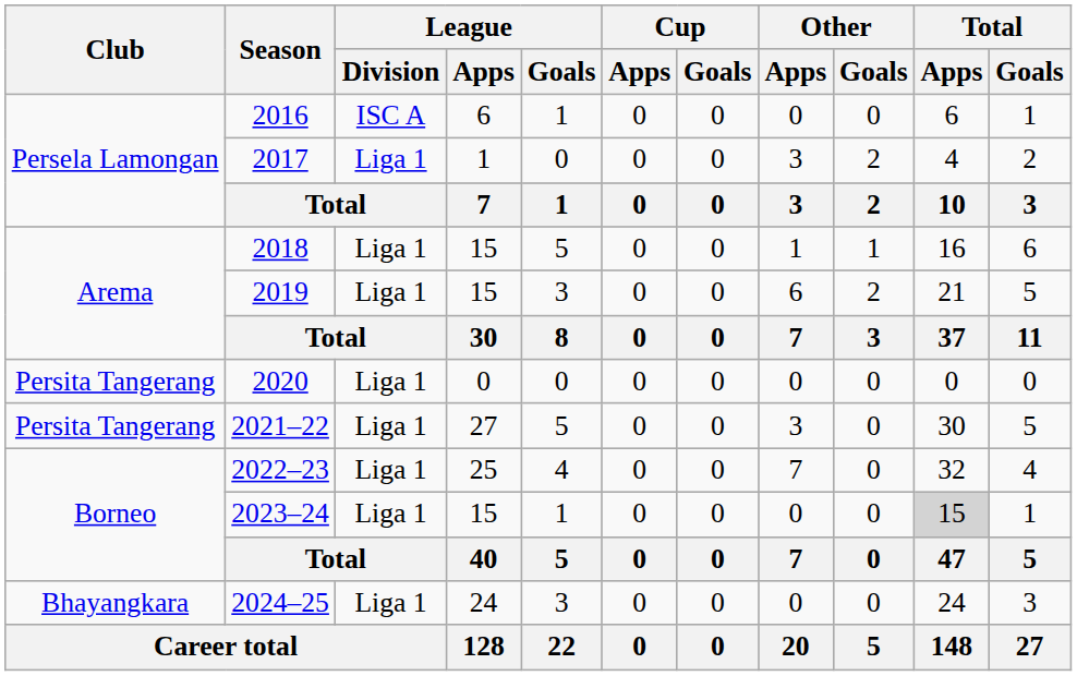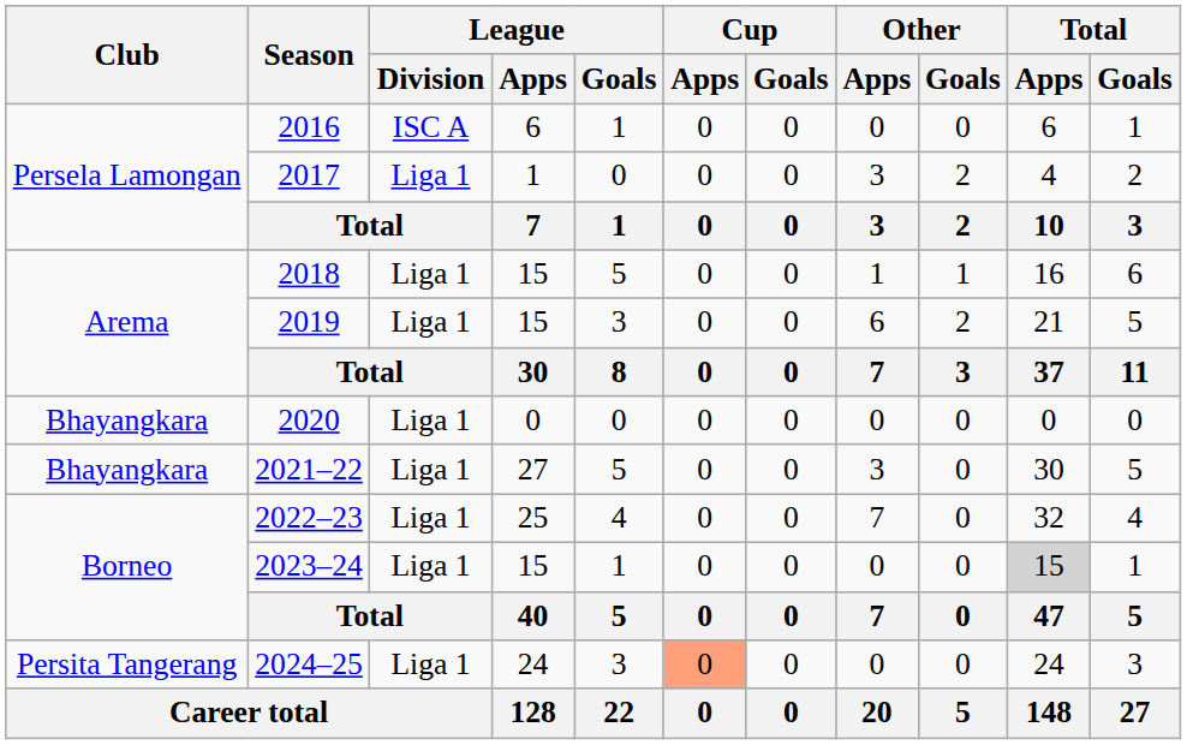2020 | Club: Persita Tangerang -> Bhayangkara
2021–22 | Club: Persita Tangerang -> Bhayangkara
2024–25 | Club: Bhayangkara -> Persita Tangerang
2024–25 | Cup / Apps: no background -> lightsalmon background
